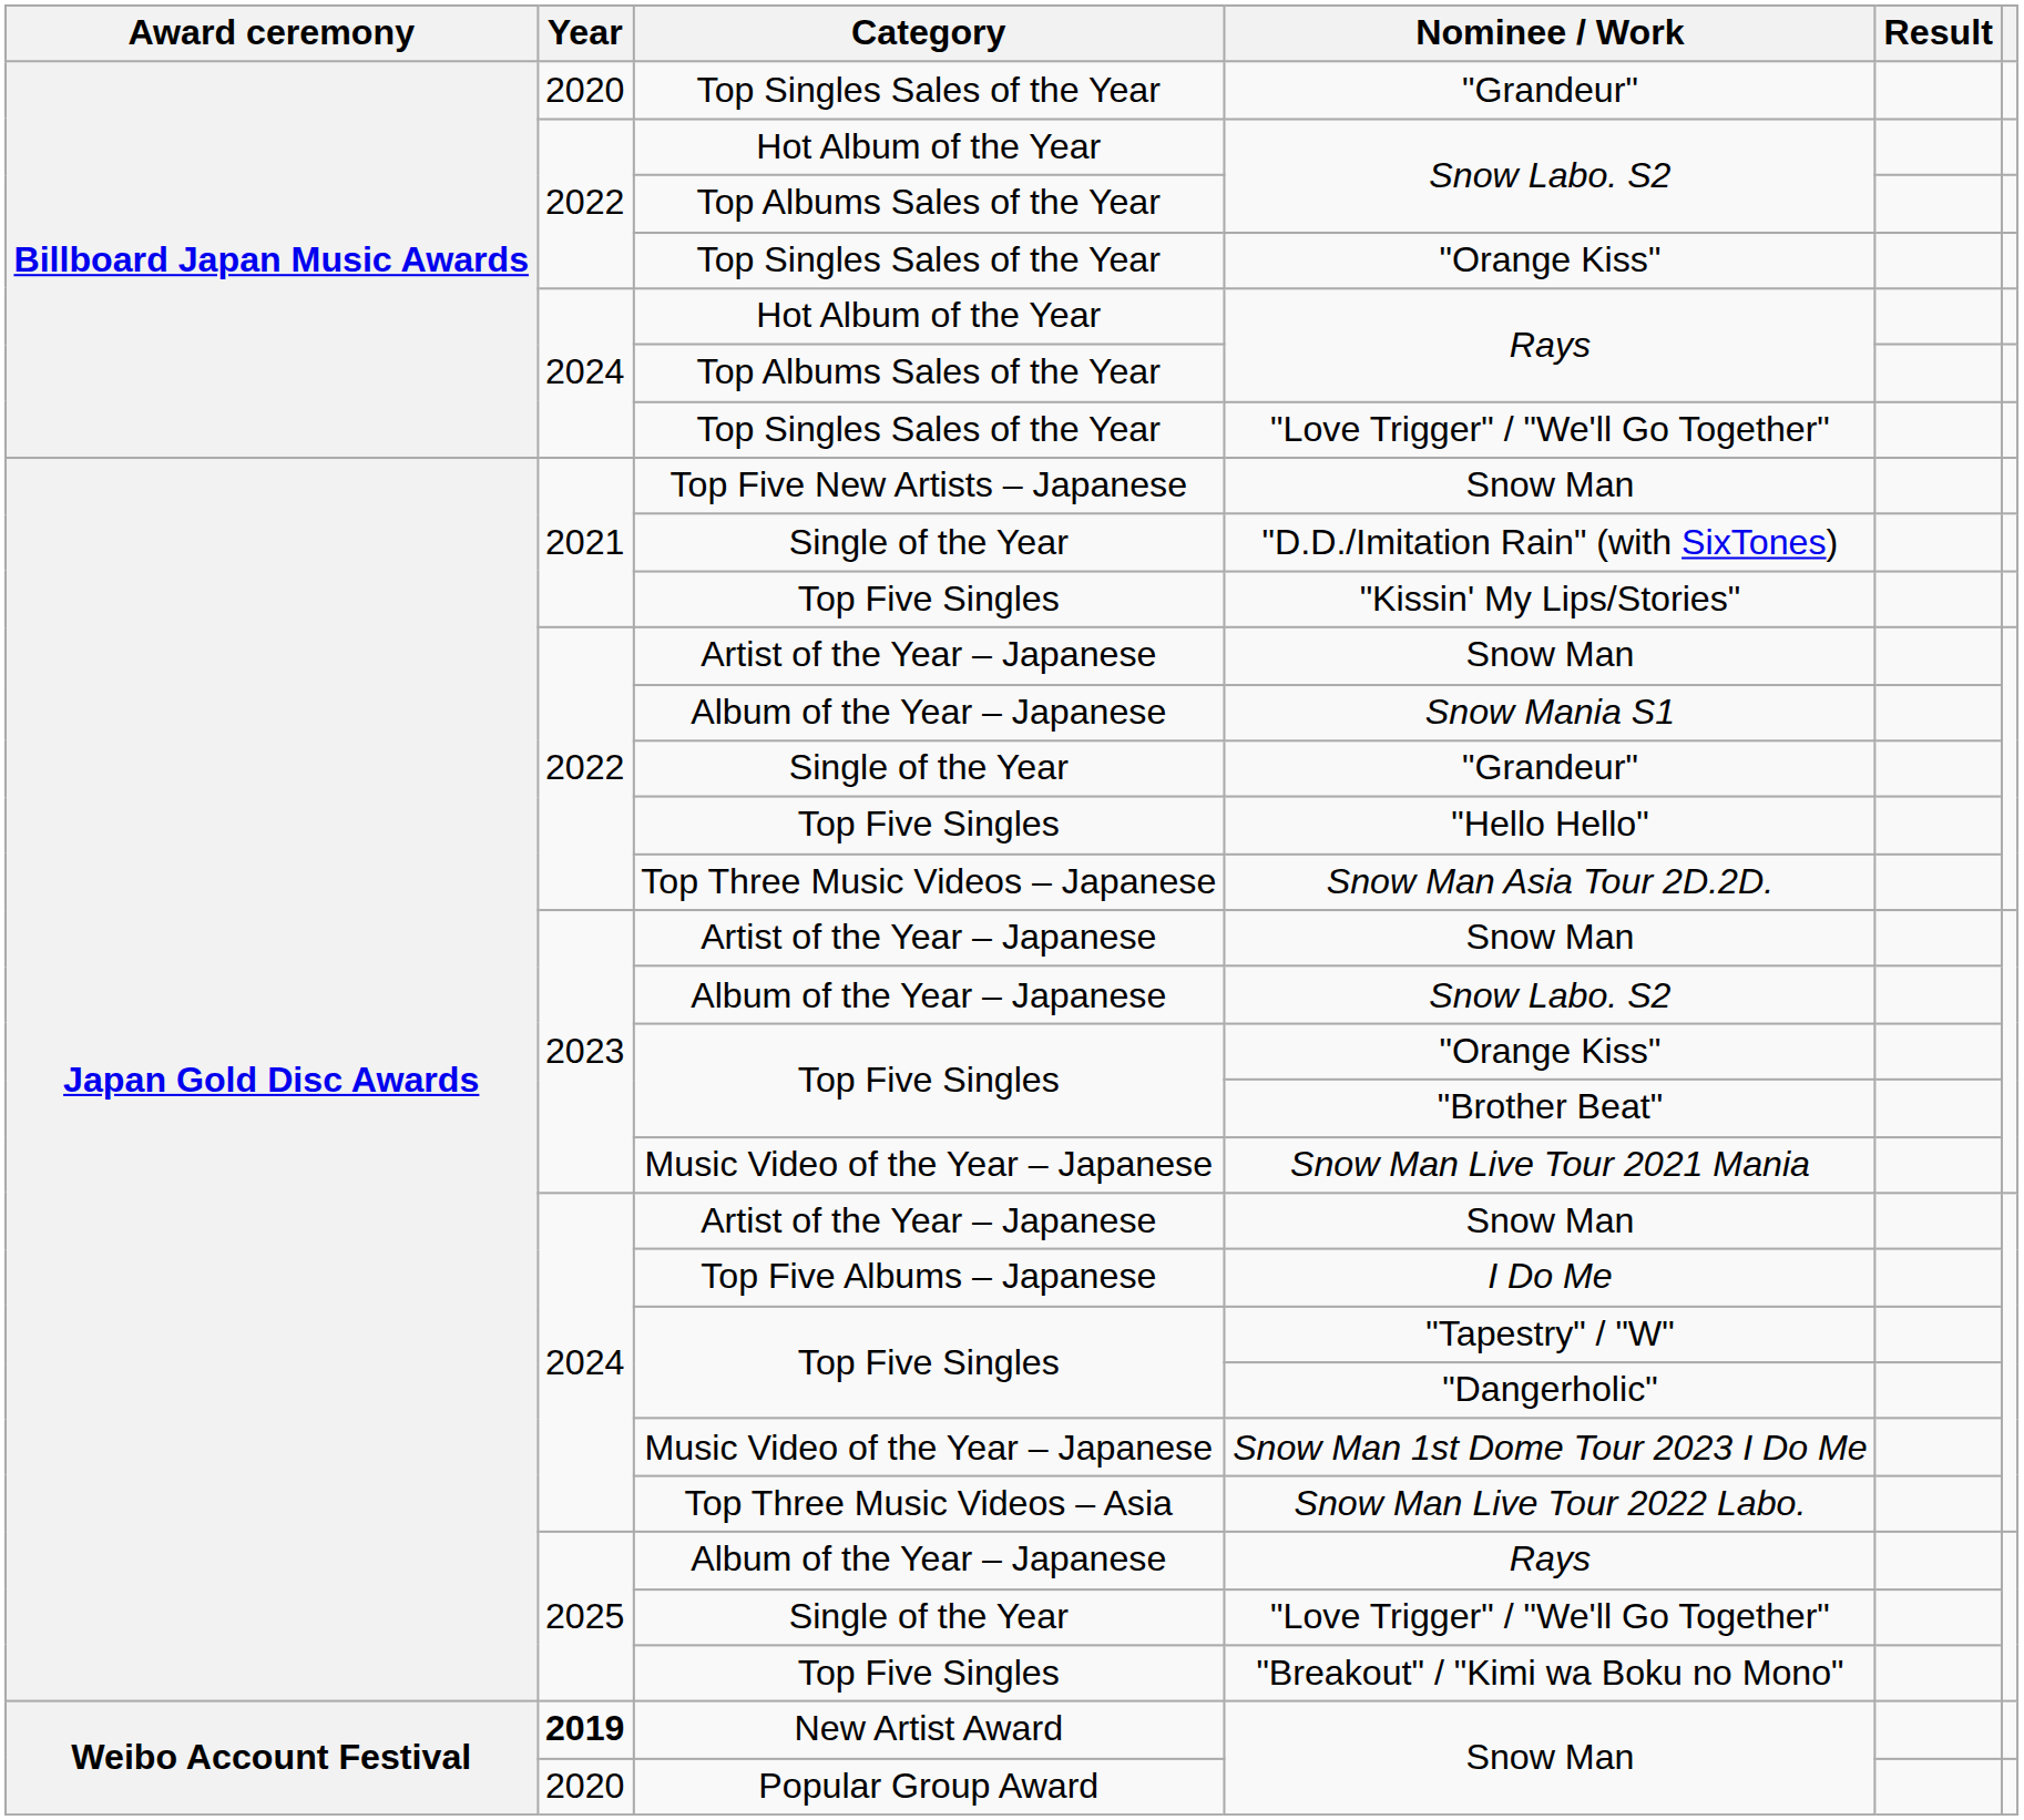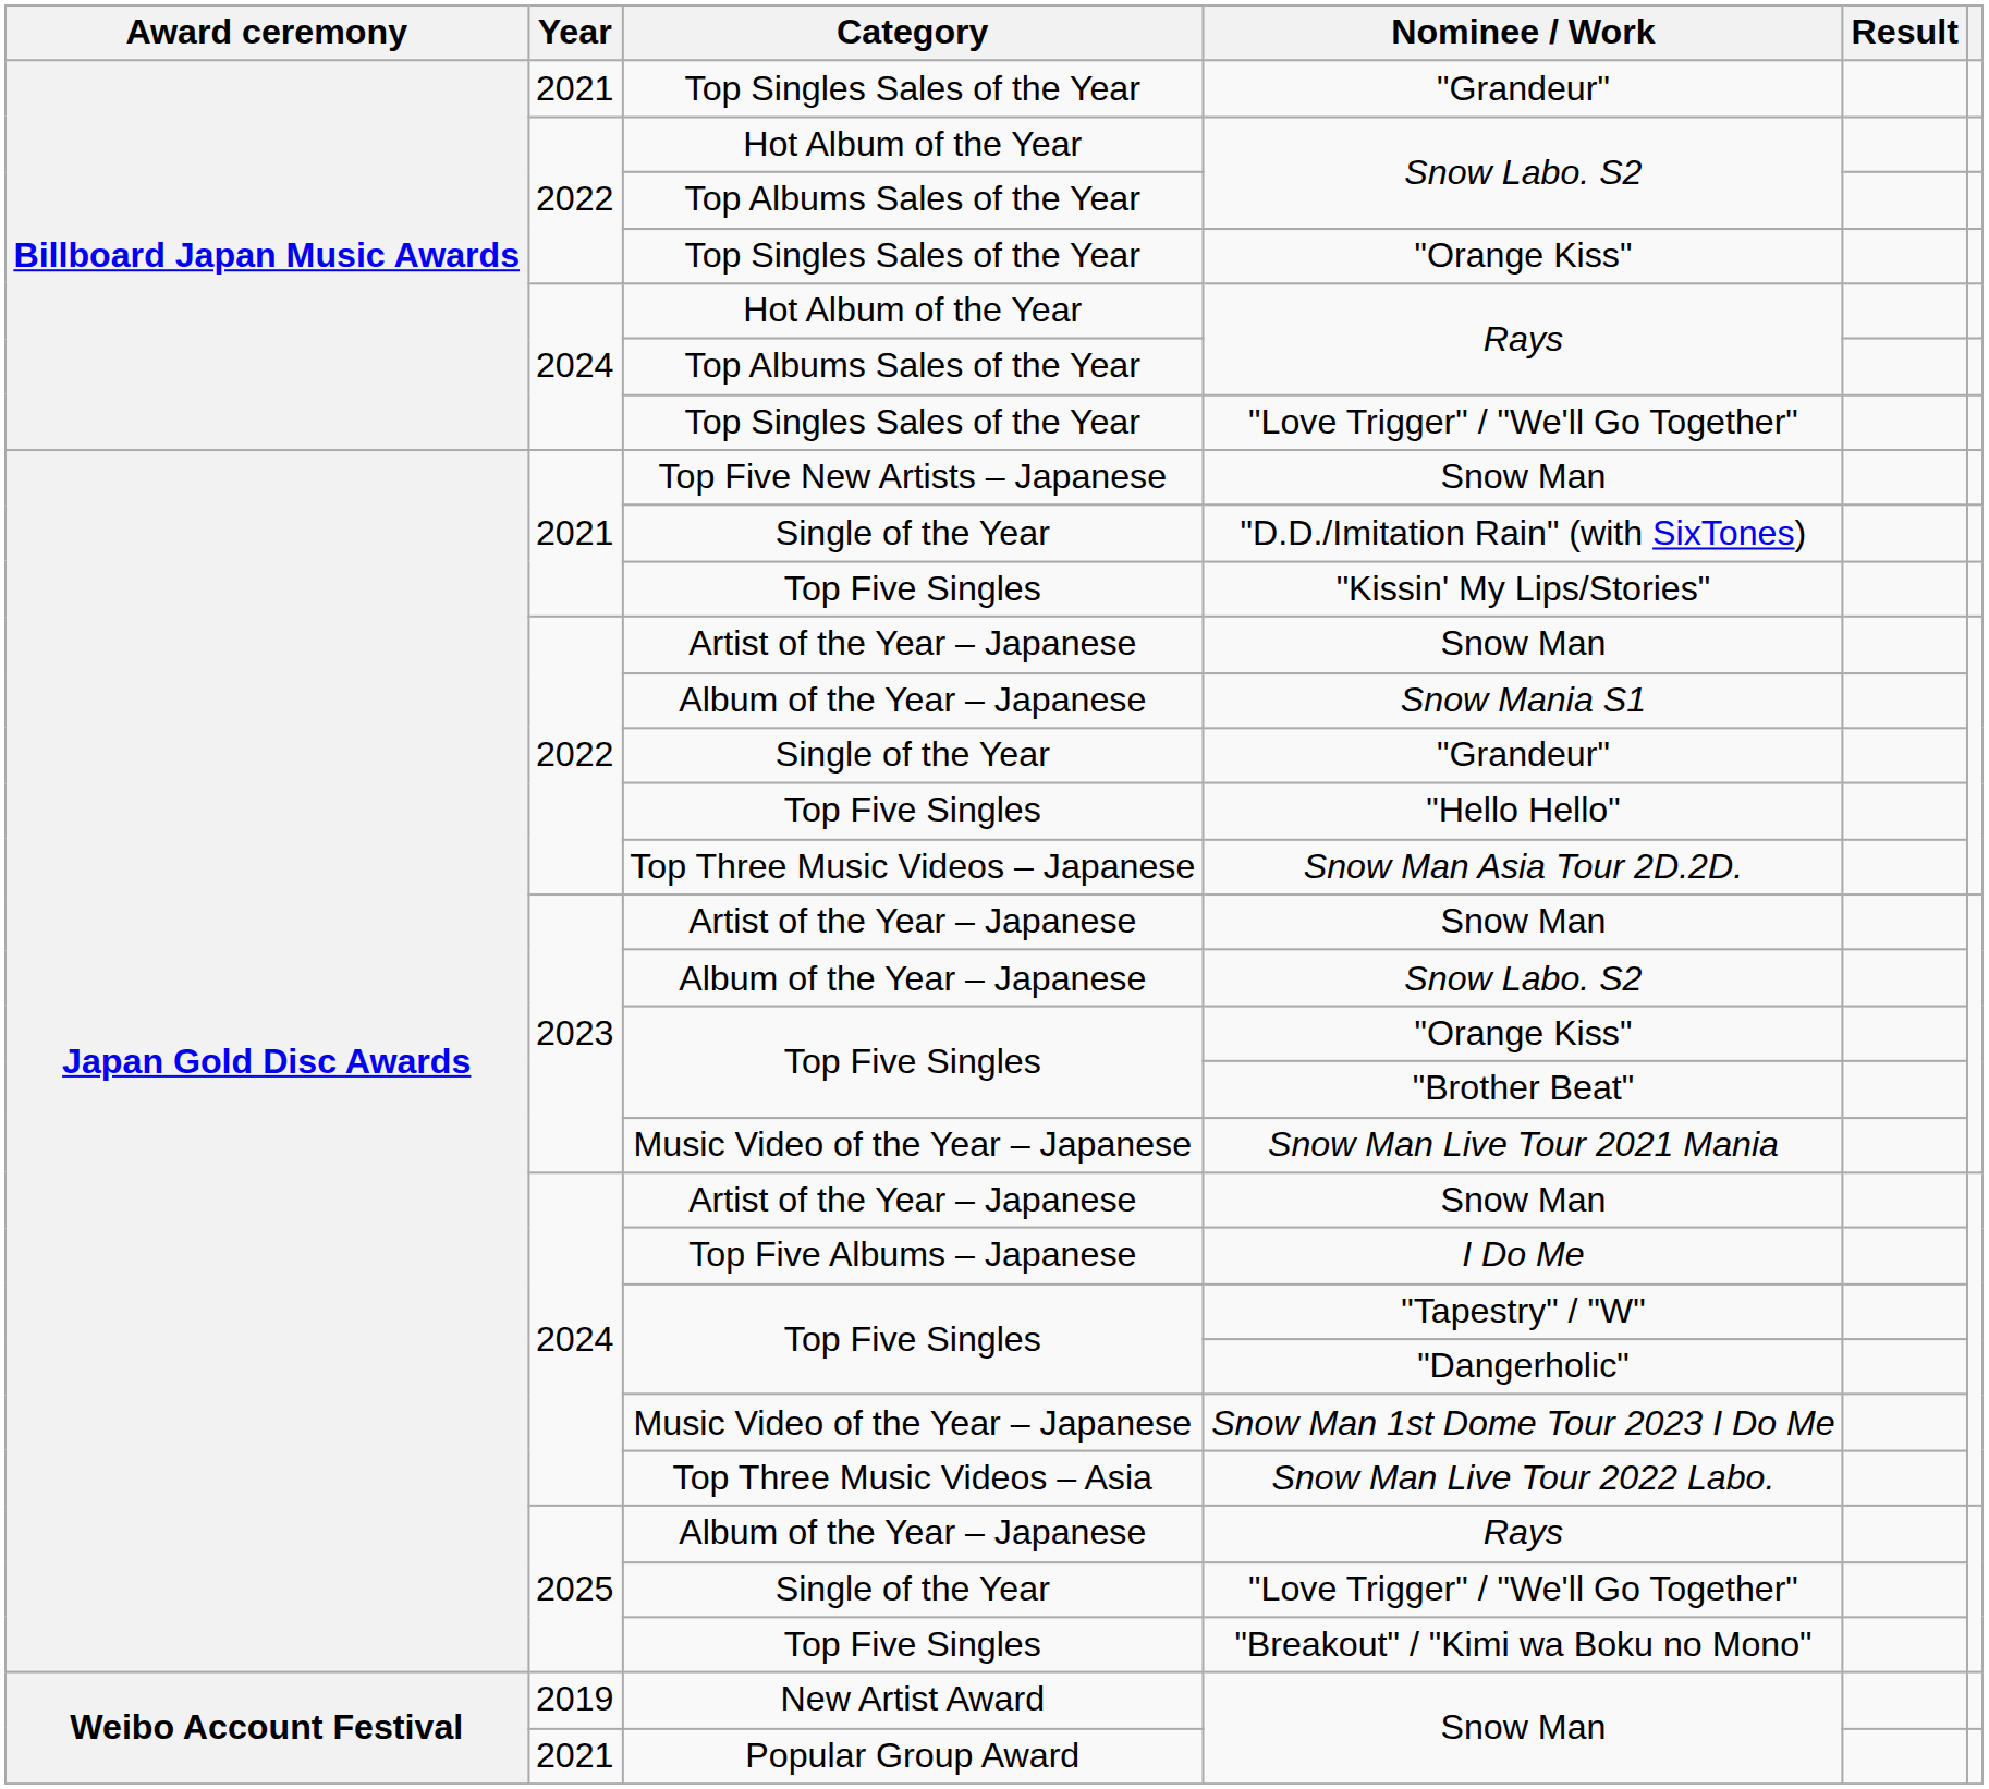Top Singles Sales of the Year / "Grandeur" | Year: 2020 -> 2021
New Artist Award / Snow Man | Year: bold -> normal
Popular Group Award / Snow Man | Year: 2020 -> 2021
